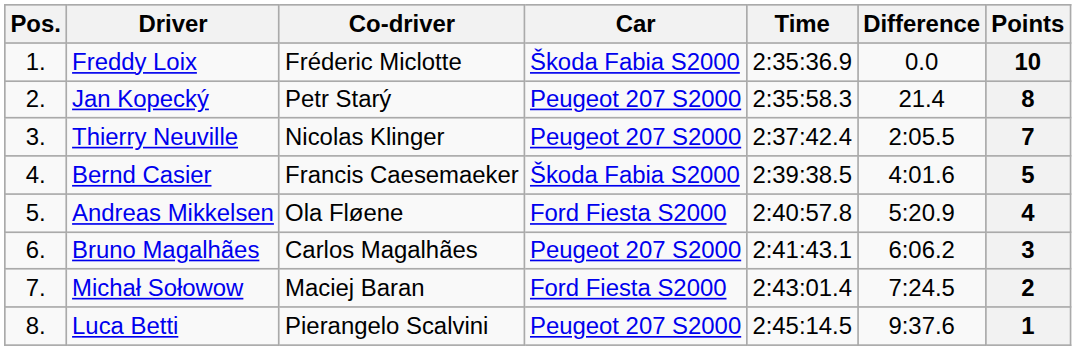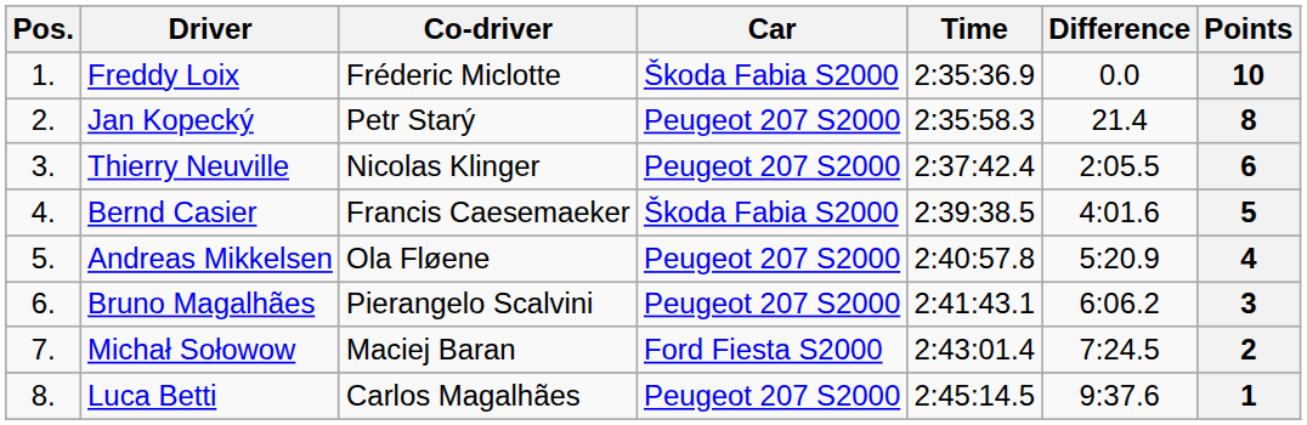Thierry Neuville | Points: 7 -> 6
Andreas Mikkelsen | Car: Ford Fiesta S2000 -> Peugeot 207 S2000
Bruno Magalhães | Co-driver: Carlos Magalhães -> Pierangelo Scalvini
Luca Betti | Co-driver: Pierangelo Scalvini -> Carlos Magalhães
